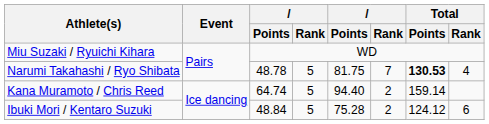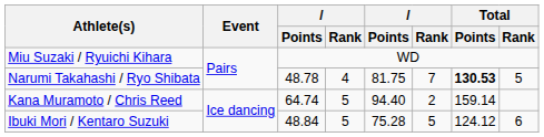Narumi Takahashi / Ryo Shibata | column 4: 5 -> 4
Narumi Takahashi / Ryo Shibata | Total / Rank: 4 -> 5
Ibuki Mori / Kentaro Suzuki | column 6: 2 -> 5
